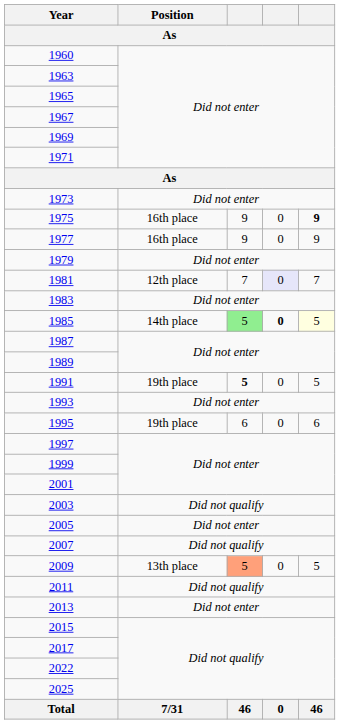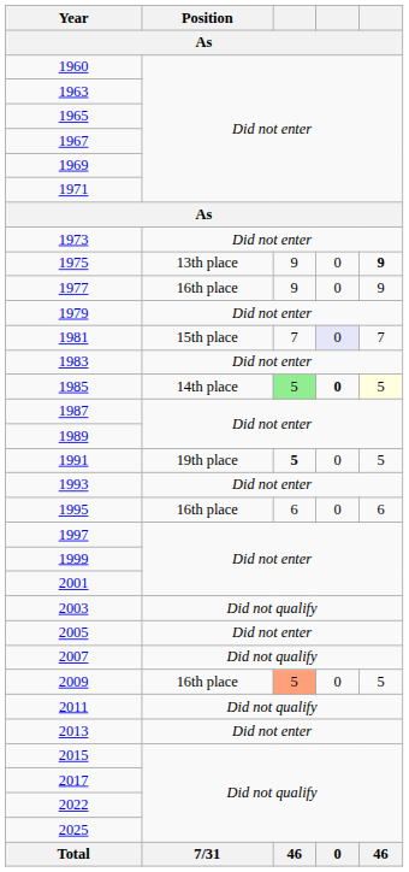1975 | Position: 16th place -> 13th place
1981 | Position: 12th place -> 15th place
1995 | Position: 19th place -> 16th place
2009 | Position: 13th place -> 16th place
